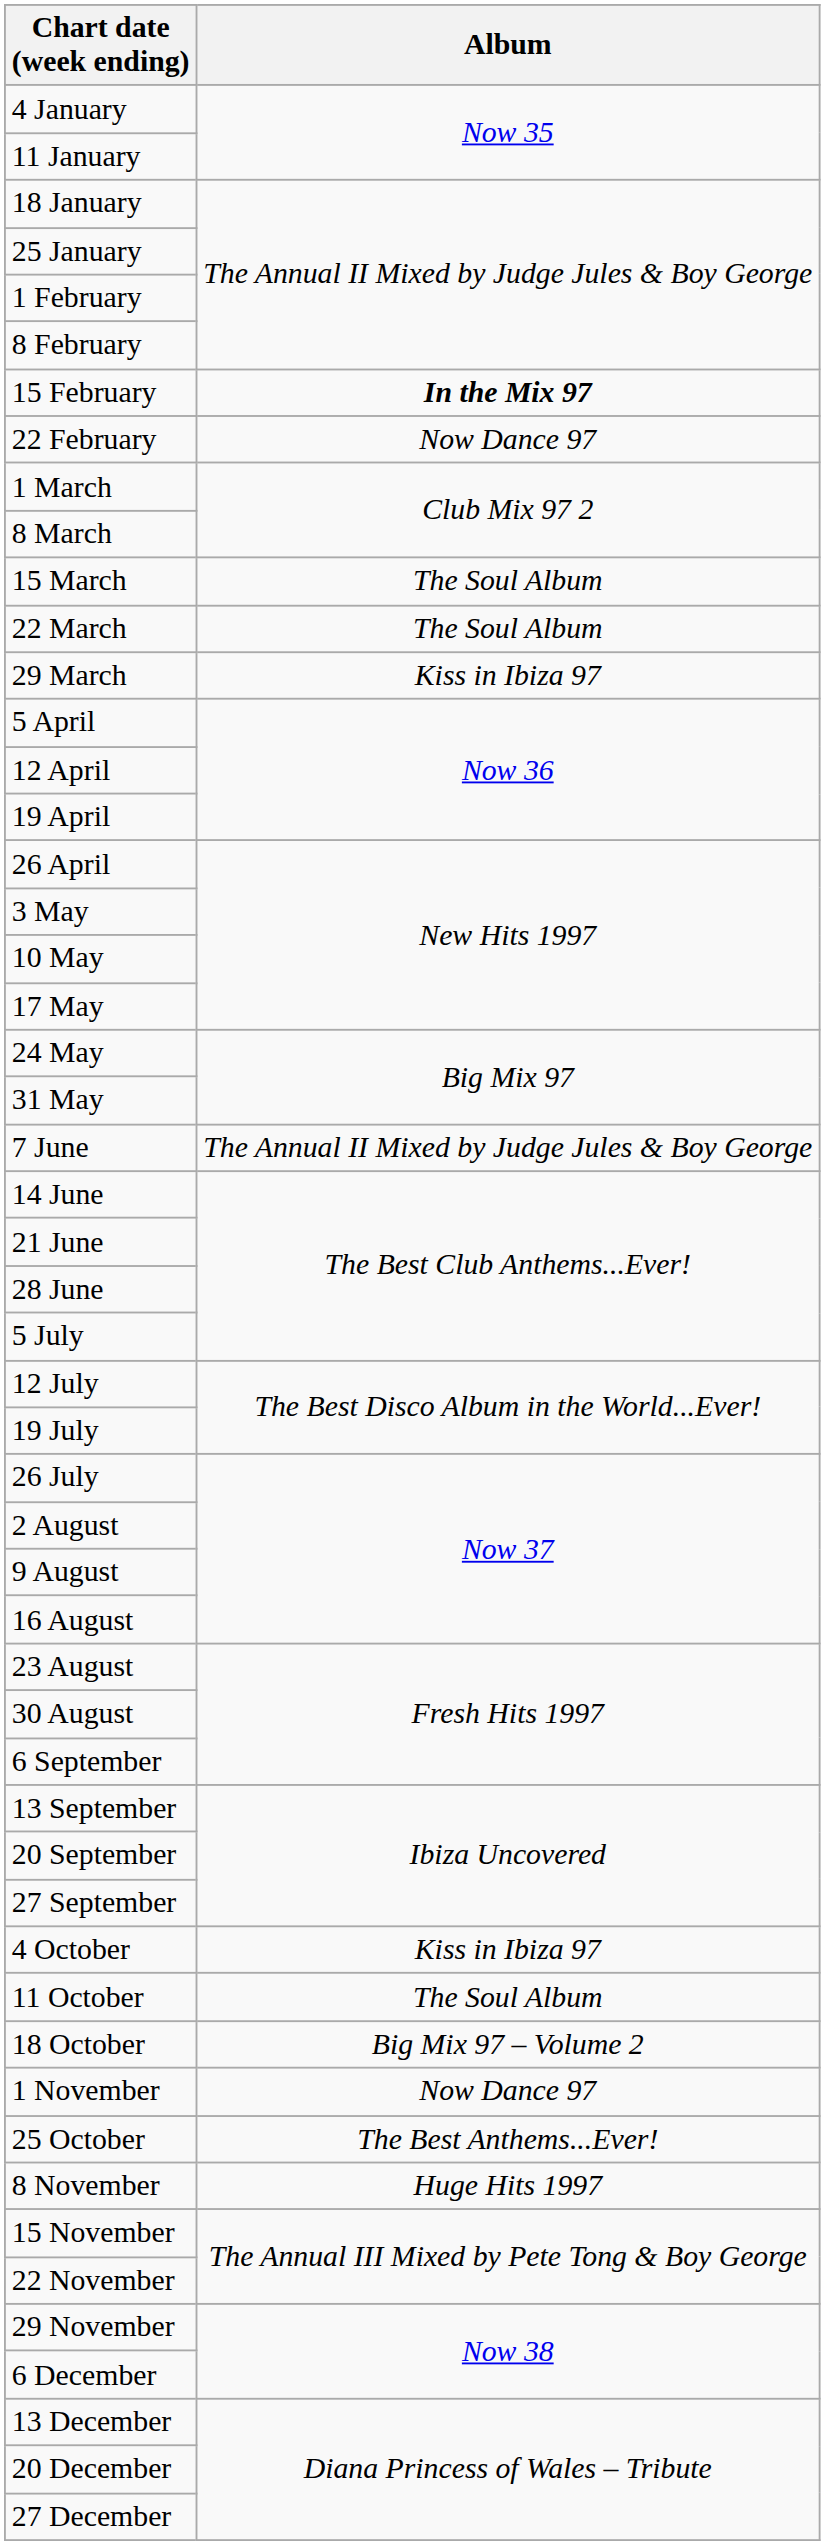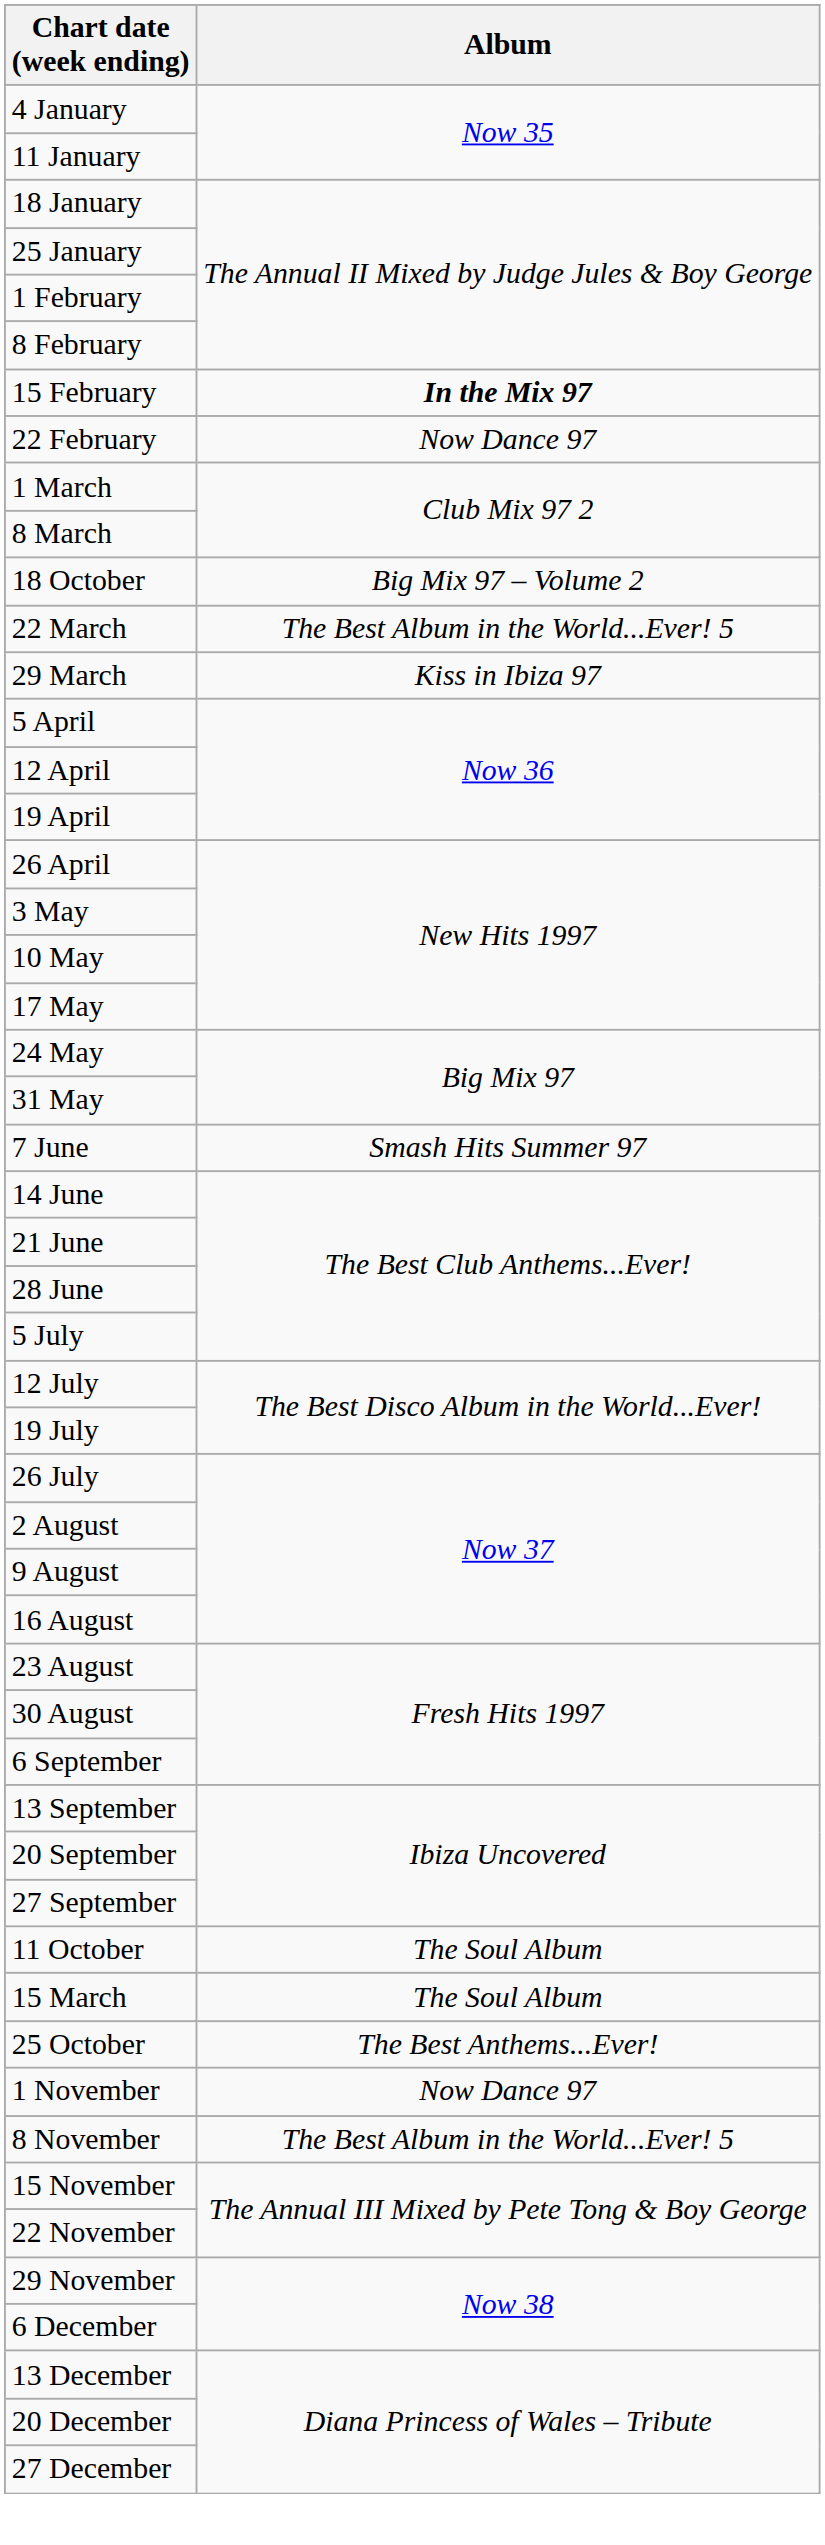rows swapped: 15 March <-> 18 October
22 March | Album: The Soul Album -> The Best Album in the World...Ever! 5
7 June | Album: The Annual II Mixed by Judge Jules & Boy George -> Smash Hits Summer 97
- row: 4 October | Kiss in Ibiza 97
rows swapped: 25 October <-> 1 November
8 November | Album: Huge Hits 1997 -> The Best Album in the World...Ever! 5
